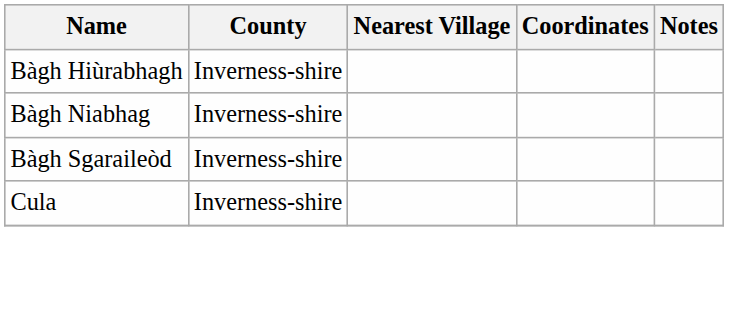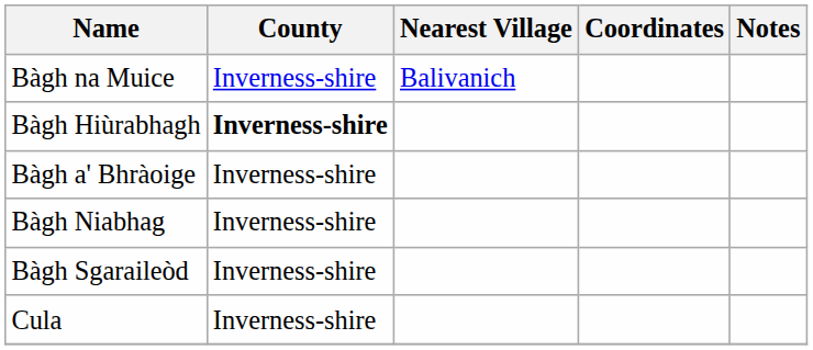+ row: Bàgh na Muice | Inverness-shire | Balivanich
Bàgh Hiùrabhagh | County: normal -> bold
+ row: Bàgh a' Bhràoige | Inverness-shire
